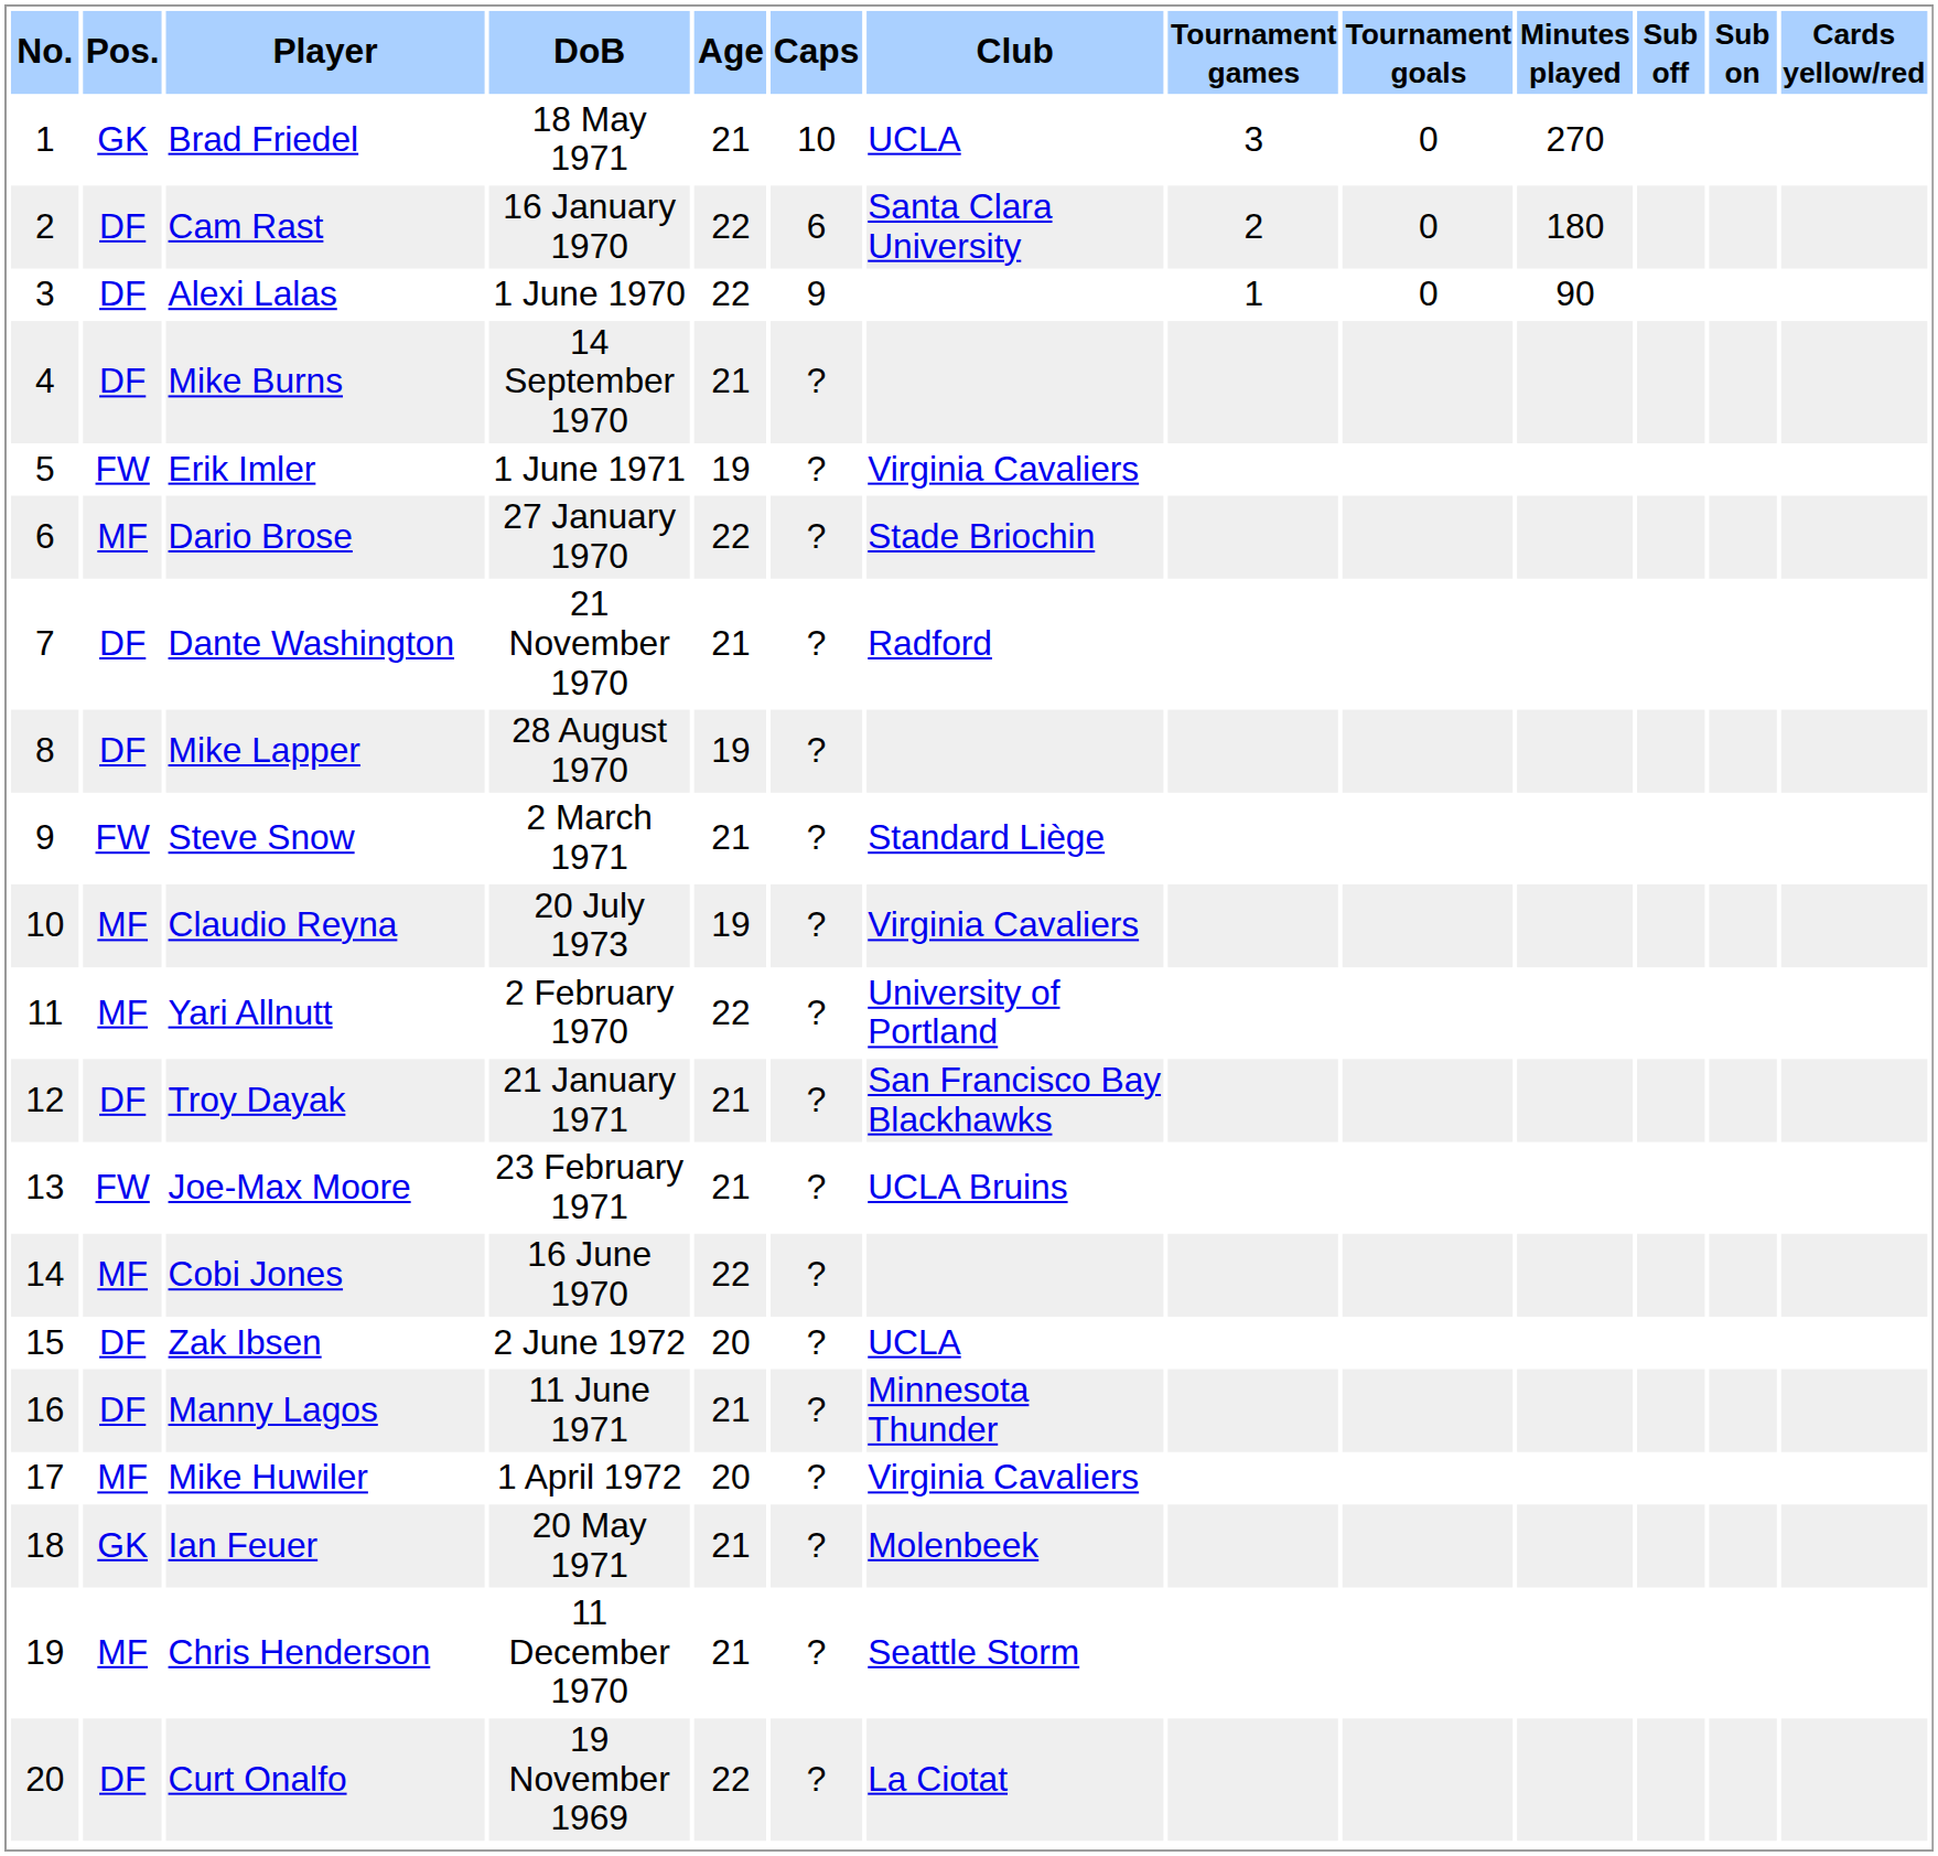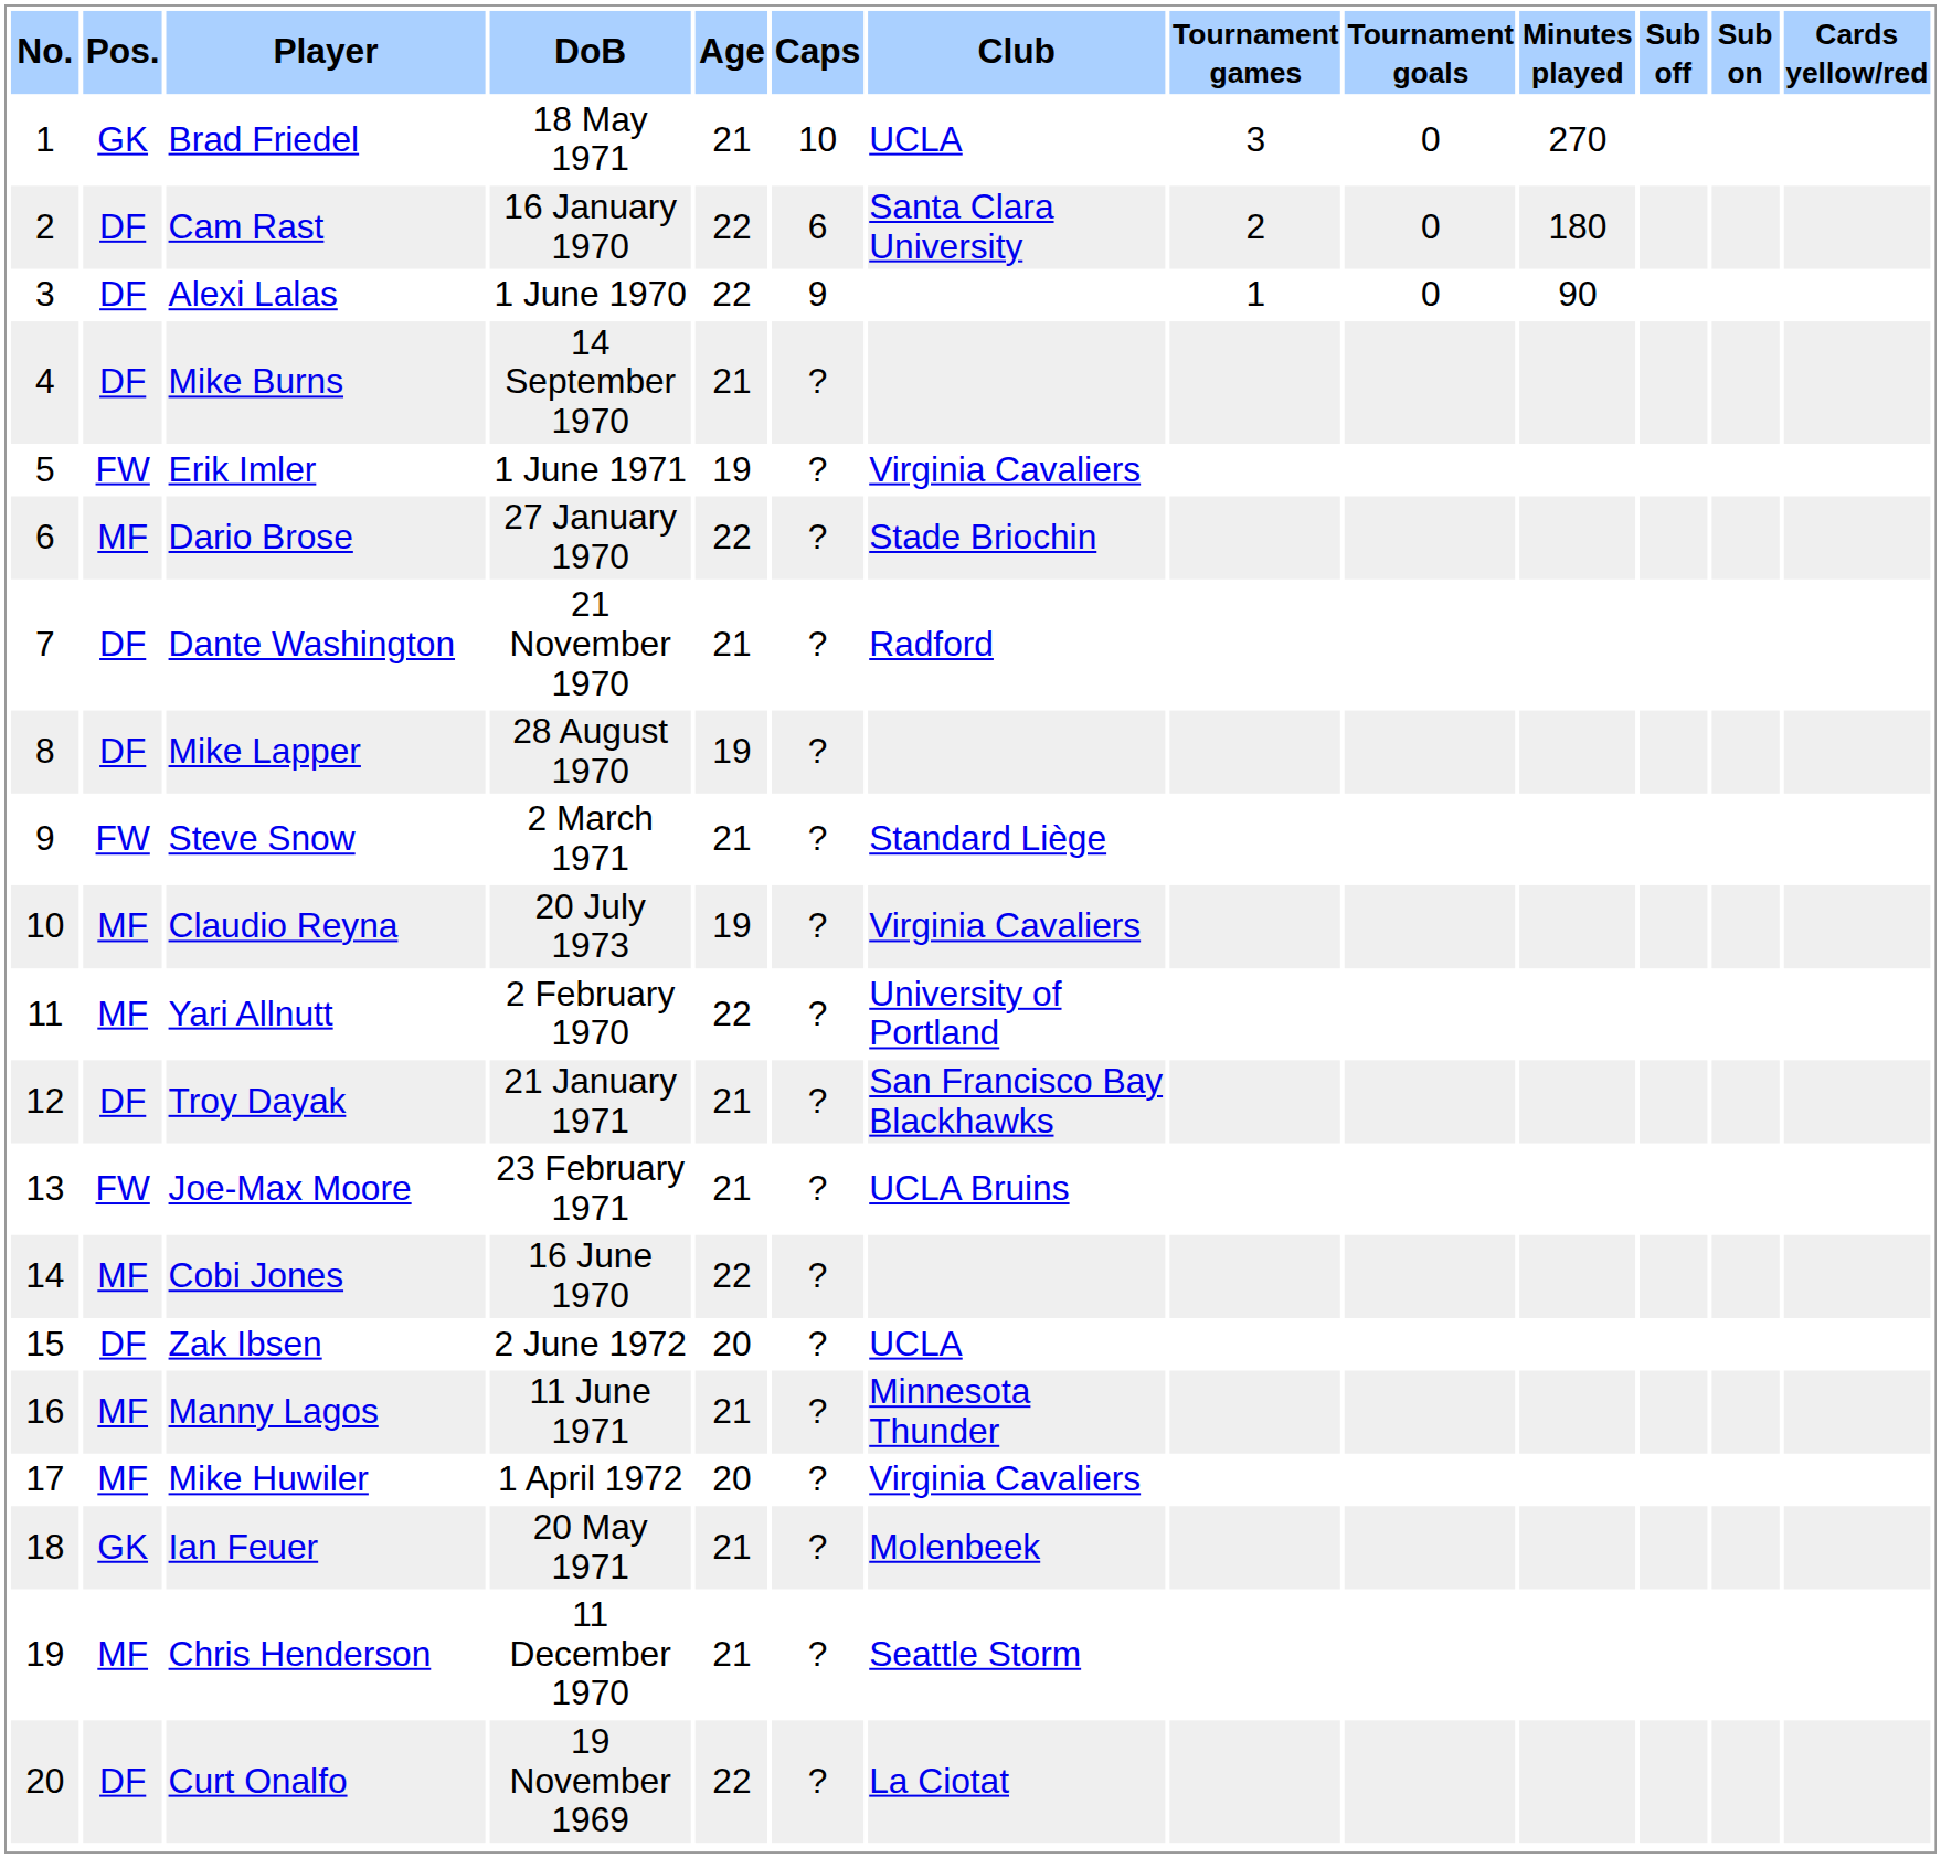Manny Lagos | Pos.: DF -> MF
